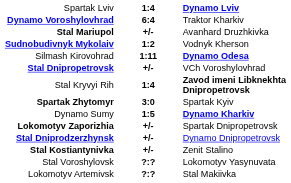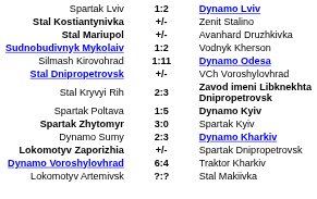Spartak Lviv | column 2: 1:4 -> 1:2
rows swapped: Dynamo Voroshylovhrad <-> Stal Kostiantynivka
Stal Kryvyi Rih | column 2: 1:4 -> 2:3
+ row: Spartak Poltava | 1:5 | Dynamo Kyiv
Dynamo Sumy | column 2: 1:5 -> 2:3
- row: Stal Dniprodzerzhynsk | +/- | Dynamo Dnipropetrovsk
- row: Stal Voroshylovsk | ?:? | Lokomotyv Yasynuvata
